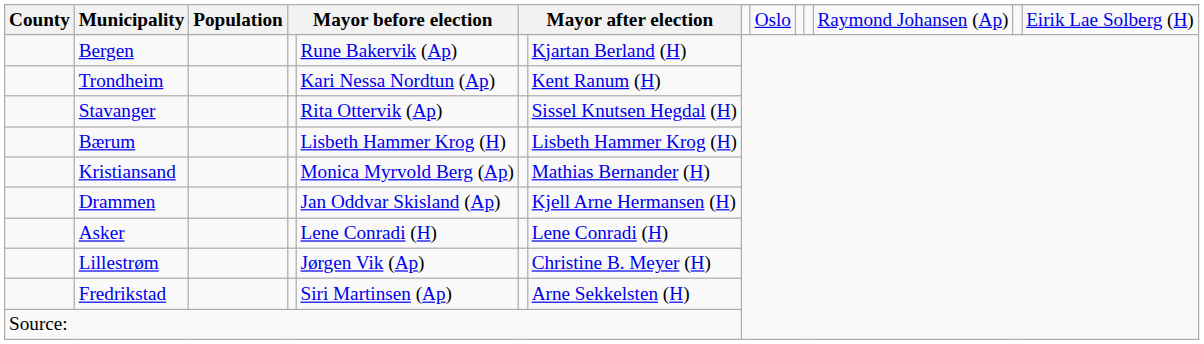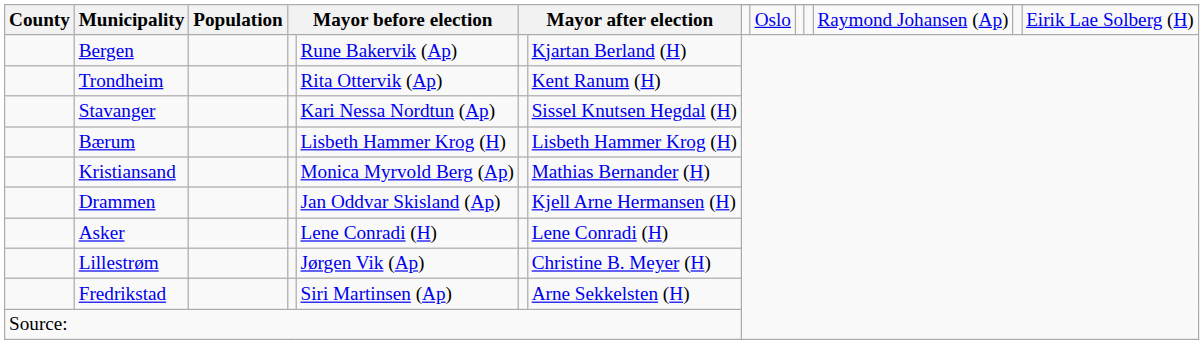Trondheim | column 5: Kari Nessa Nordtun (Ap) -> Rita Ottervik (Ap)
Stavanger | column 5: Rita Ottervik (Ap) -> Kari Nessa Nordtun (Ap)
